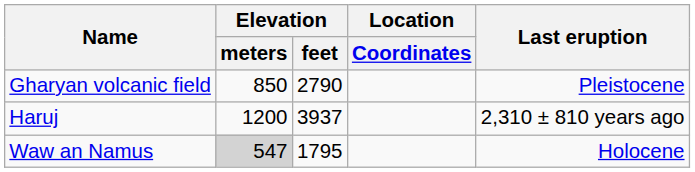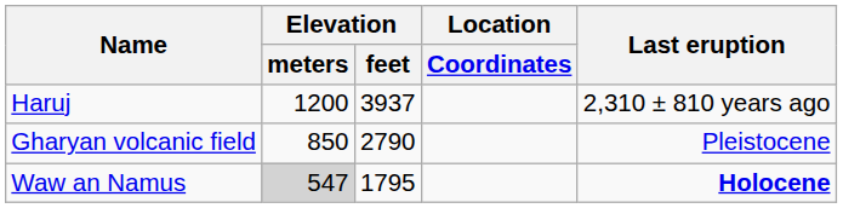rows swapped: Gharyan volcanic field <-> Haruj
Waw an Namus | Last eruption: normal -> bold
